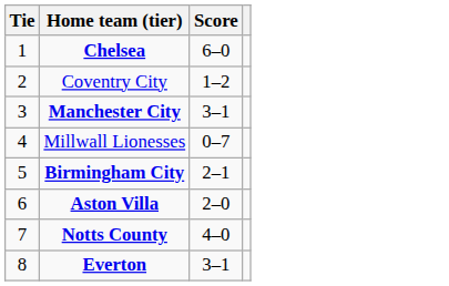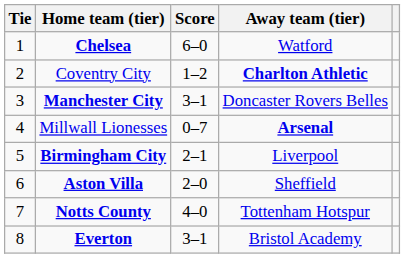+ column: Away team (tier) | Watford | Charlton Athletic | Doncaster Rovers Belles | Arsenal | Liverpool | Sheffield | Tottenham Hotspur | Bristol Academy
